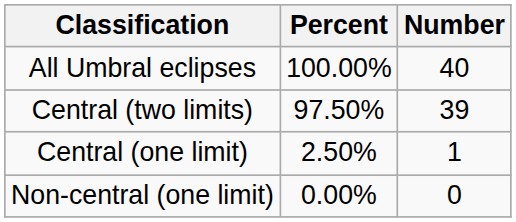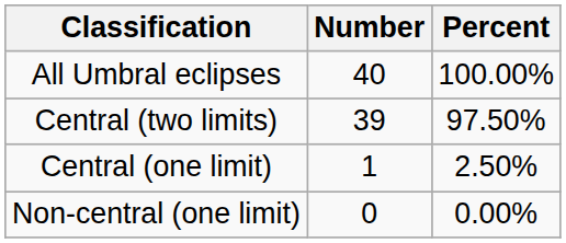columns swapped: Number <-> Percent
